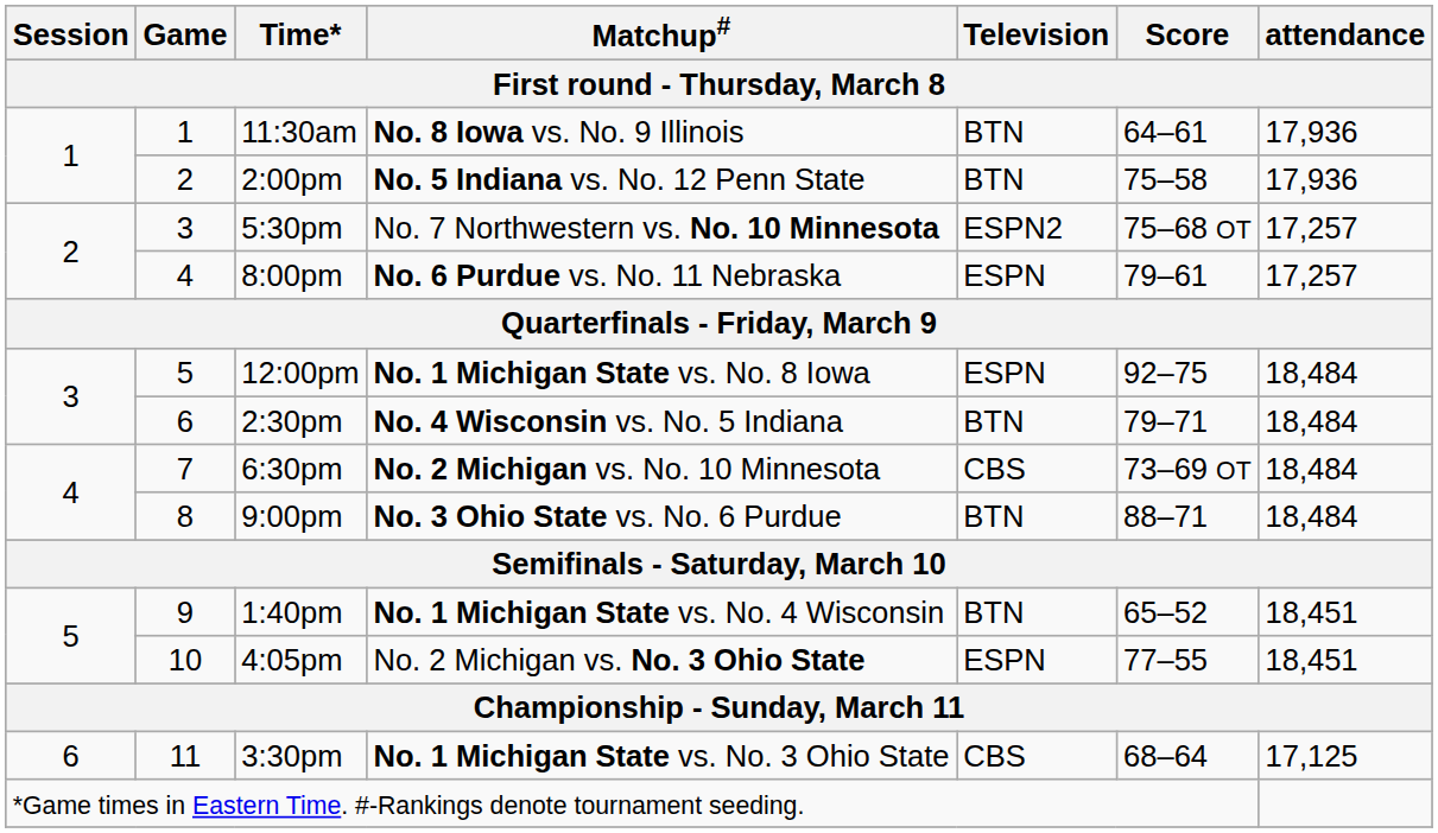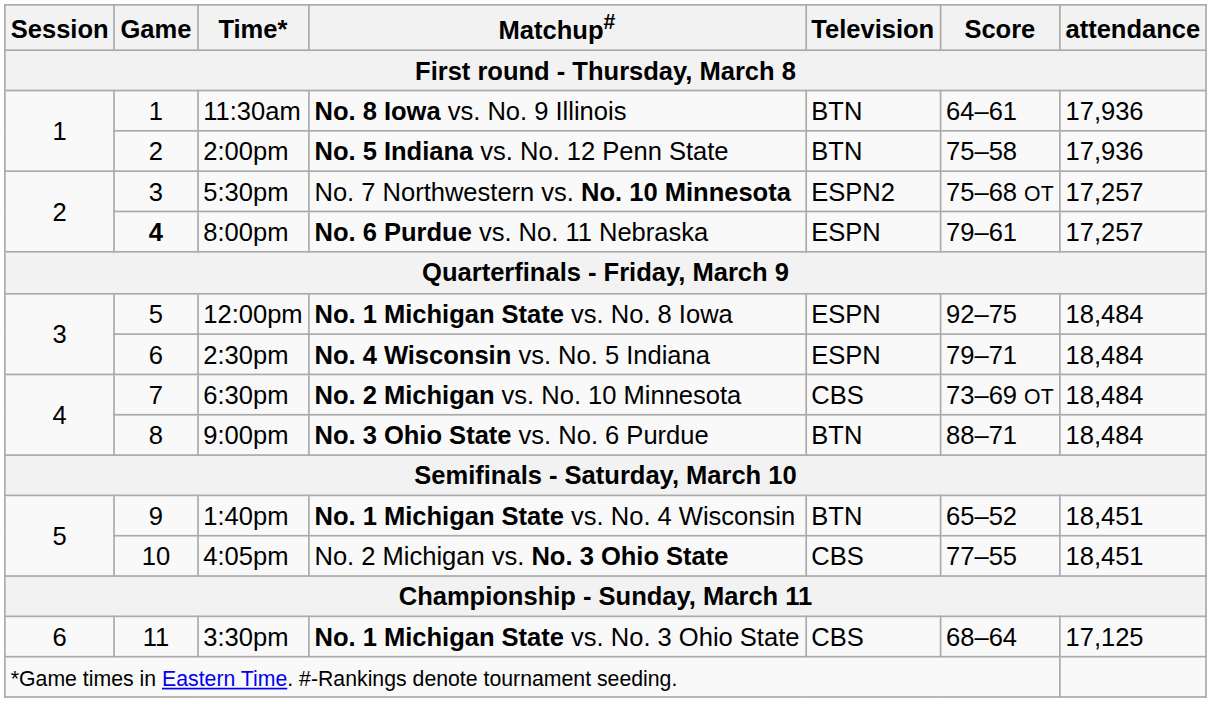8:00pm | Game: normal -> bold
2:30pm | Television: BTN -> ESPN
4:05pm | Television: ESPN -> CBS
